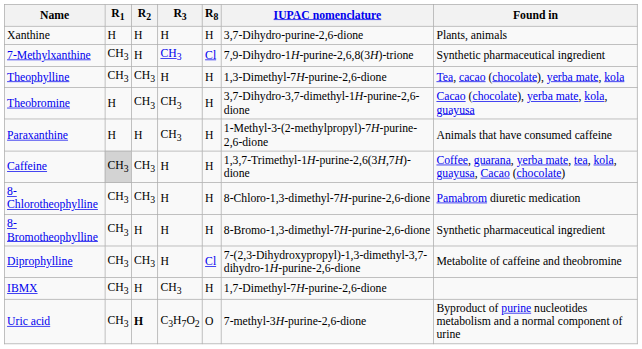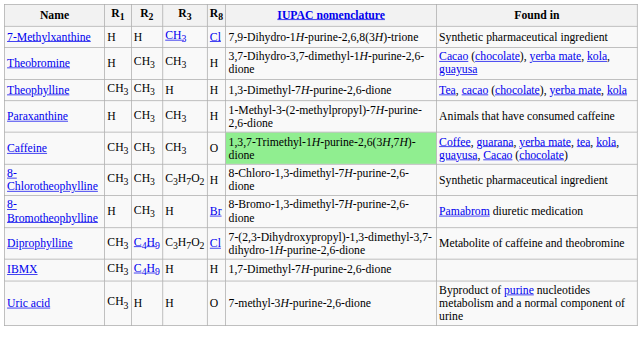- row: Xanthine | H | H | H | H | 3,7-Dihydro-purine-2,6-dione | Plants, animals
7-Methylxanthine | R1: CH3 -> H
rows swapped: Theobromine <-> Theophylline
Paraxanthine | R2: H -> CH3
Caffeine | R1: lightgrey background -> no background
Caffeine | R3: H -> CH3
Caffeine | R8: H -> O
Caffeine | IUPAC nomenclature: no background -> lightgreen background
8-Chlorotheophylline | R3: H -> C3H7O2
8-Chlorotheophylline | Found in: Pamabrom diuretic medication -> Synthetic pharmaceutical ingredient
8-Bromotheophylline | R1: CH3 -> H
8-Bromotheophylline | R2: H -> CH3
8-Bromotheophylline | R8: H -> Br
8-Bromotheophylline | Found in: Synthetic pharmaceutical ingredient -> Pamabrom diuretic medication
Diprophylline | R2: CH3 -> C4H9
Diprophylline | R3: H -> C3H7O2
IBMX | R2: H -> C4H9
IBMX | R3: CH3 -> H
Uric acid | R2: bold -> normal
Uric acid | R3: C3H7O2 -> H
